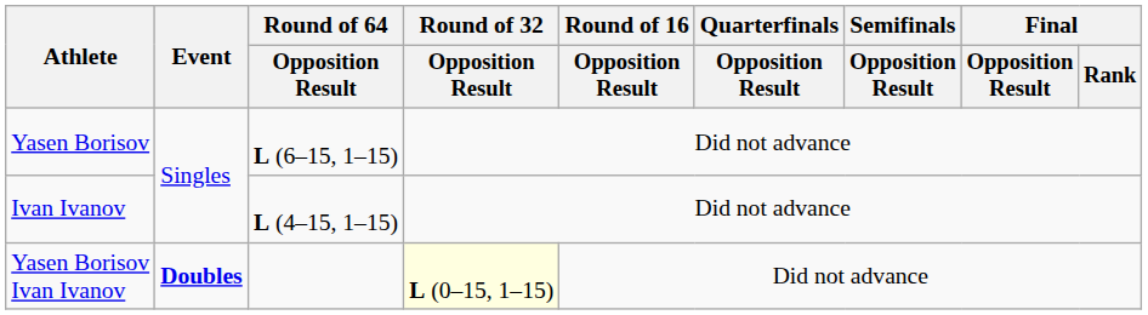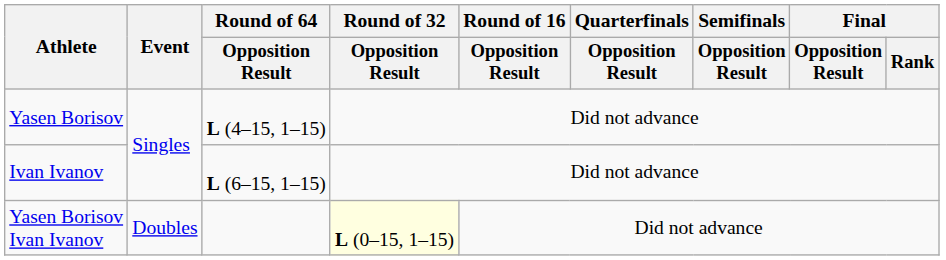Yasen Borisov | Round of 64 / Opposition Result: L (6–15, 1–15) -> L (4–15, 1–15)
Ivan Ivanov | Round of 64 / Opposition Result: L (4–15, 1–15) -> L (6–15, 1–15)
Yasen Borisov Ivan Ivanov | Event: bold -> normal
